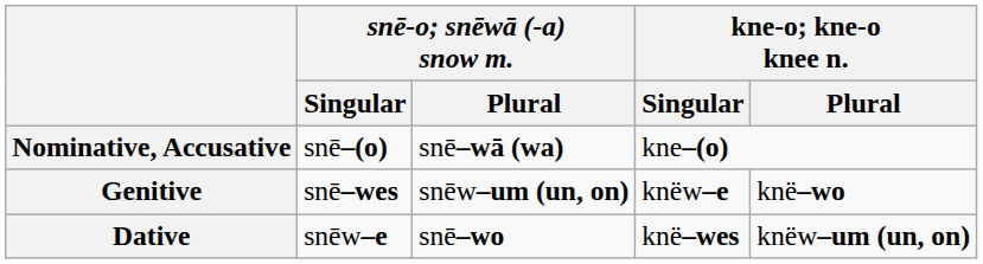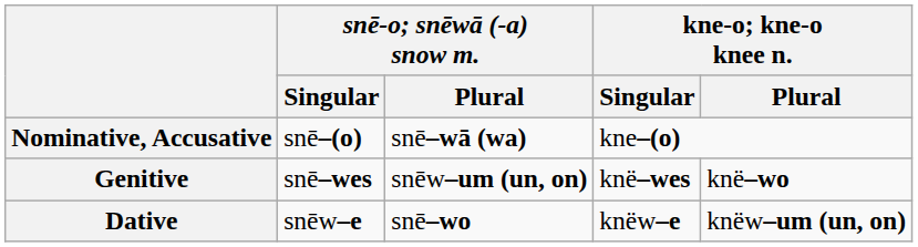Genitive | kne-o; kne-o knee n. / Singular: knëw–e -> knë–wes
Dative | kne-o; kne-o knee n. / Singular: knë–wes -> knëw–e
